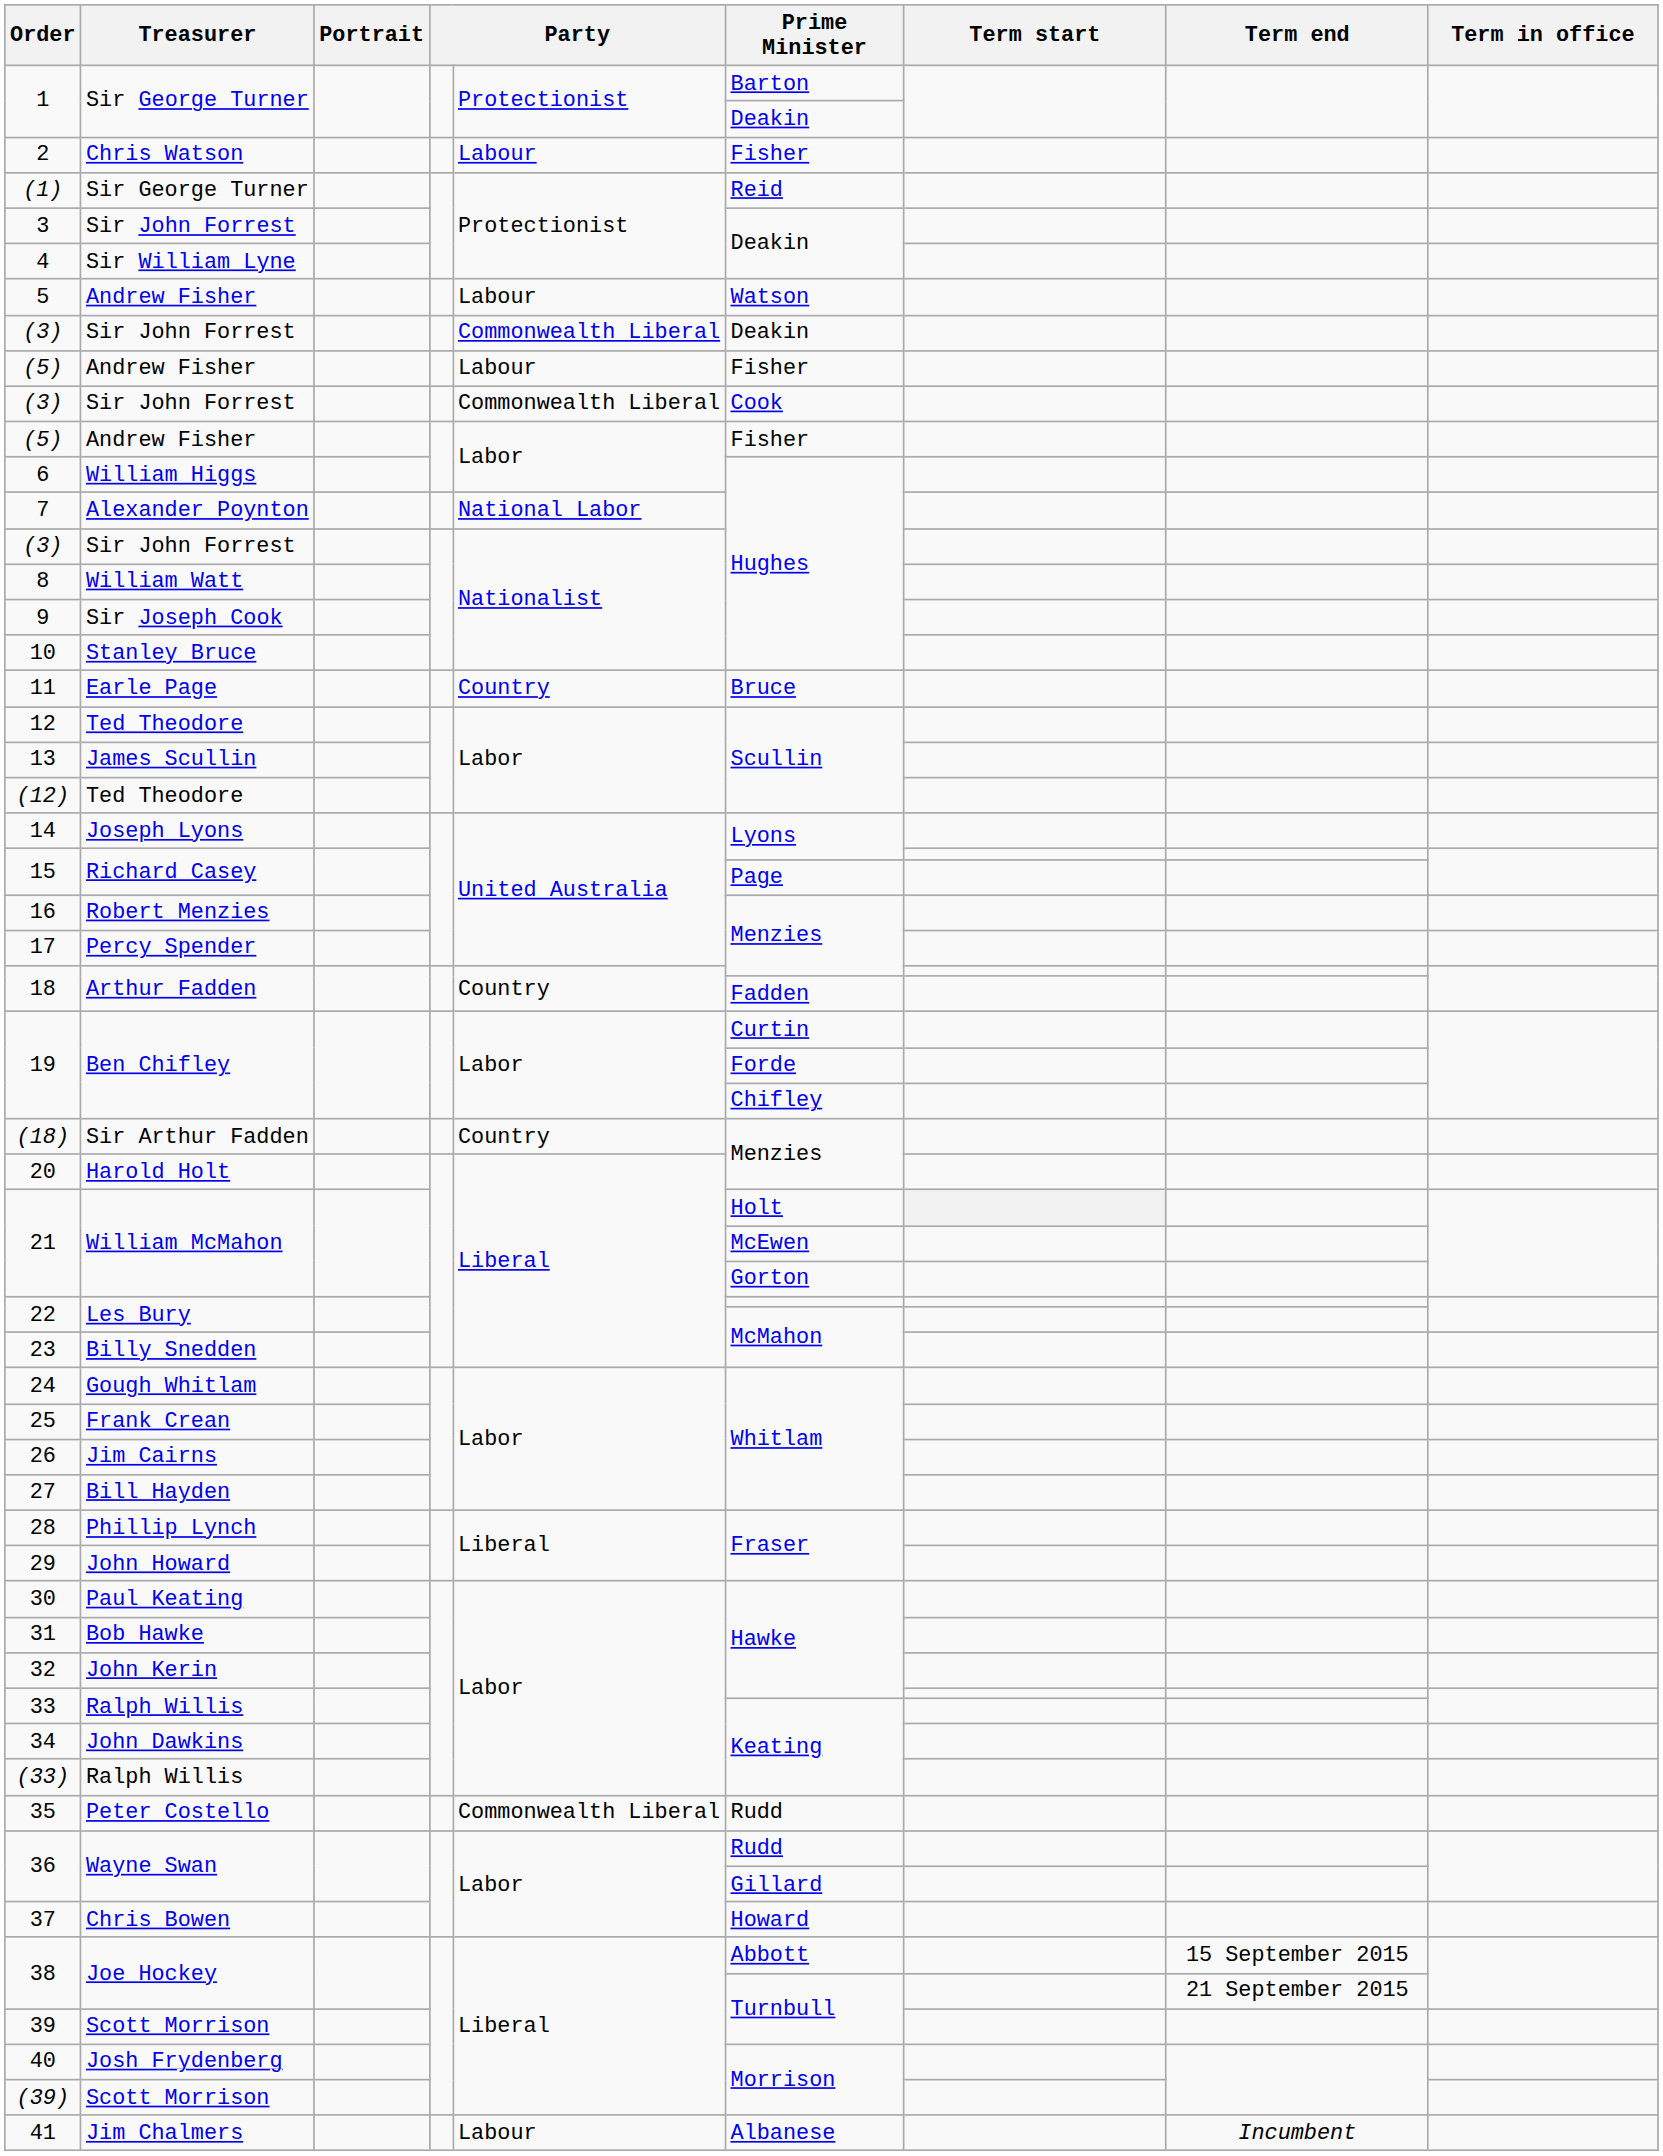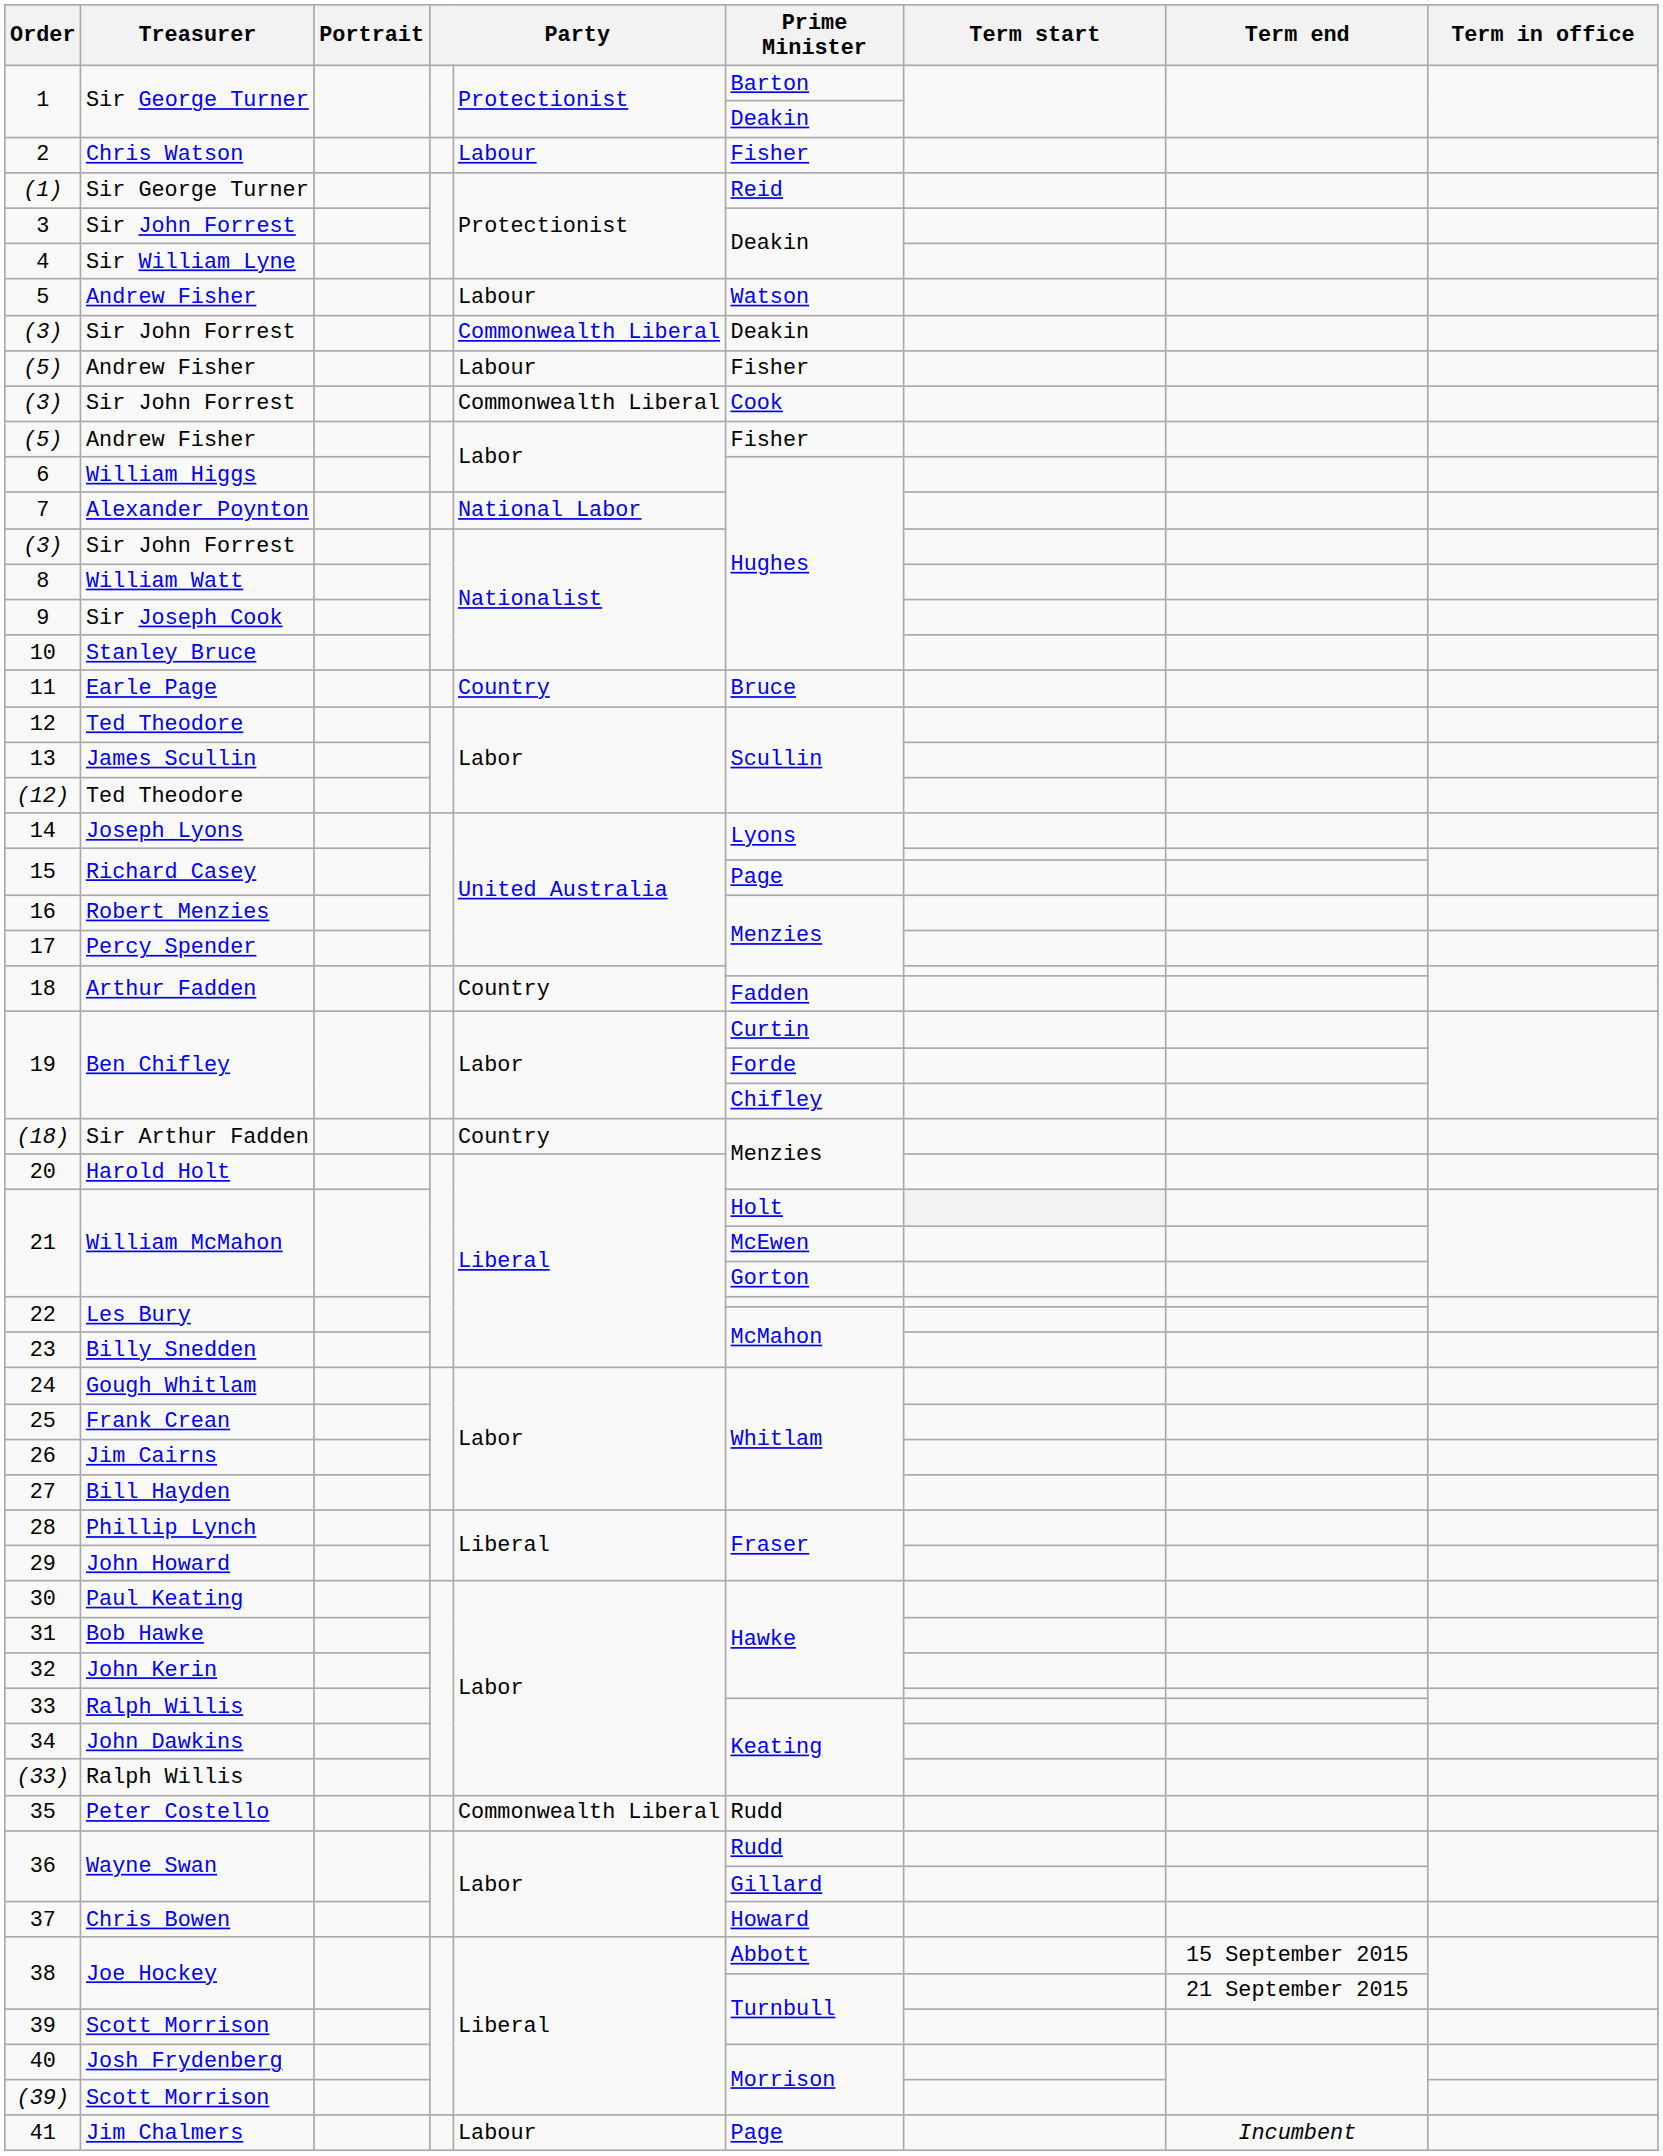41 | Prime Minister: Albanese -> Page
